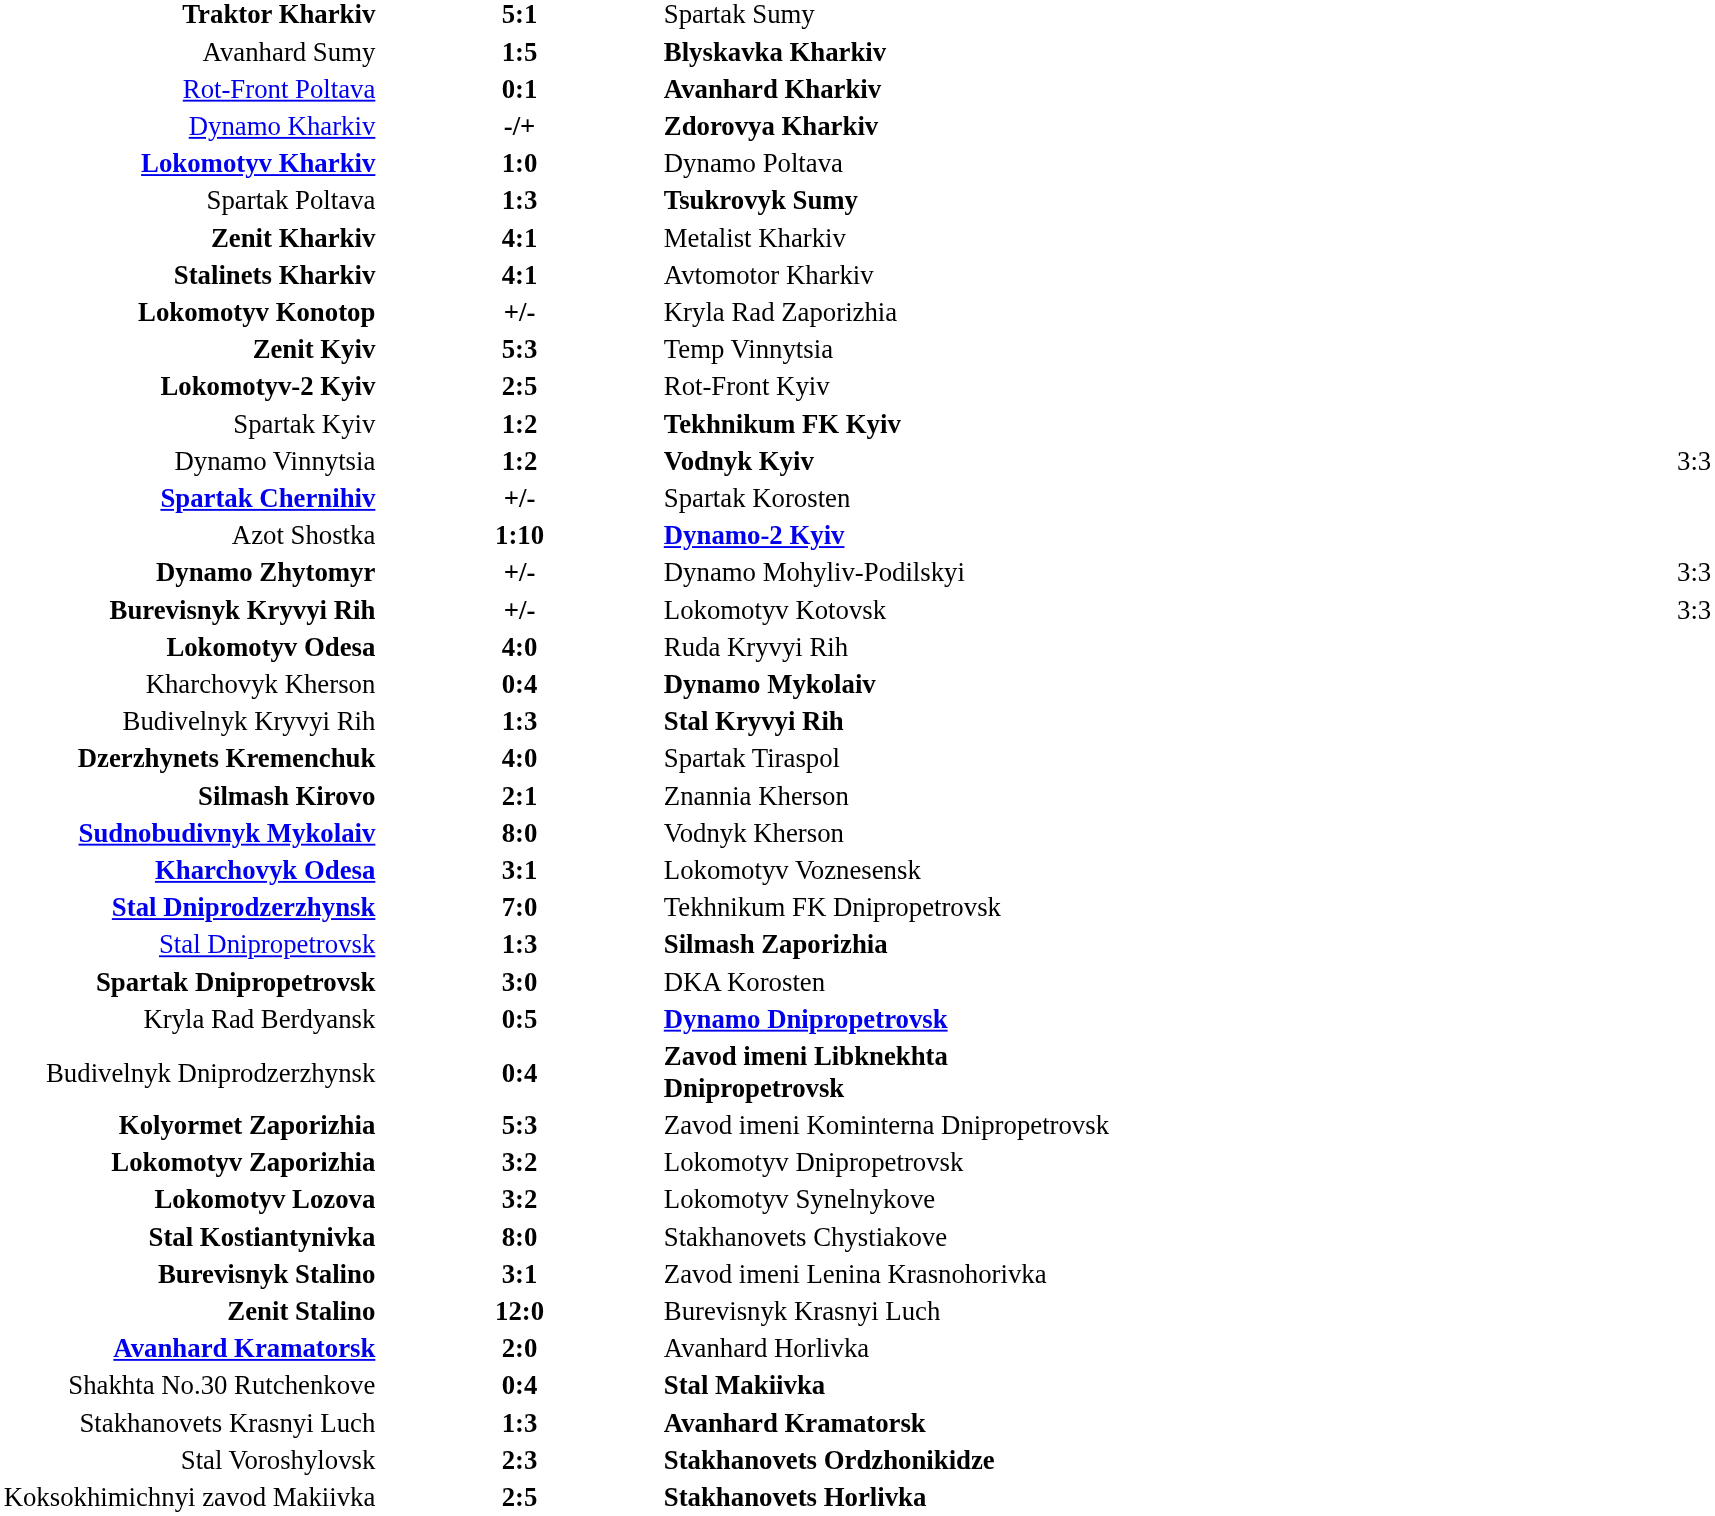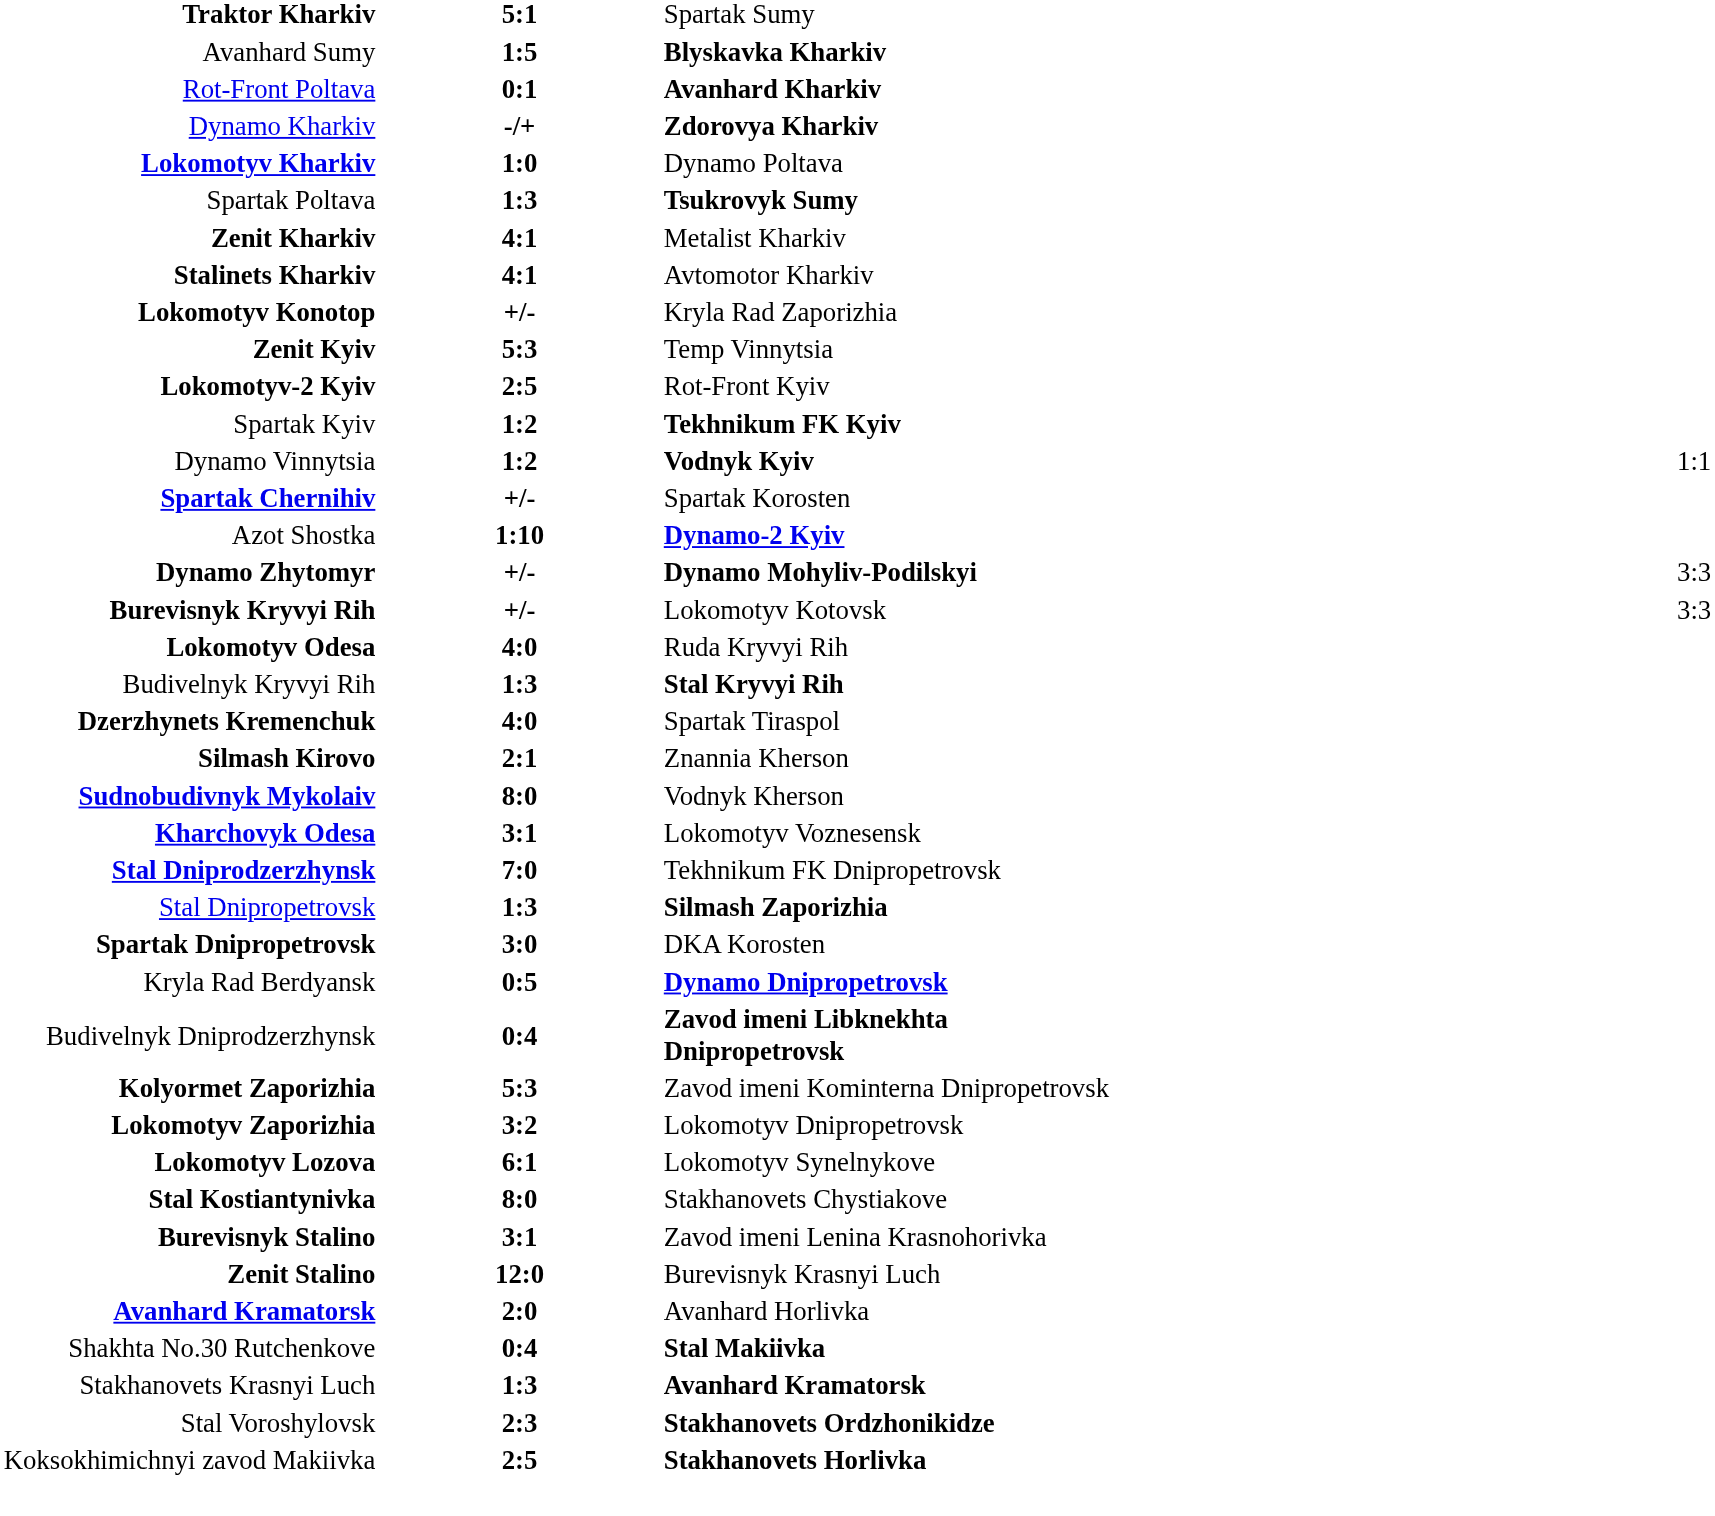Dynamo Vinnytsia | column 4: 3:3 -> 1:1
Dynamo Zhytomyr | column 3: normal -> bold
- row: Kharchovyk Kherson | 0:4 | Dynamo Mykolaiv
Lokomotyv Lozova | column 2: 3:2 -> 6:1
